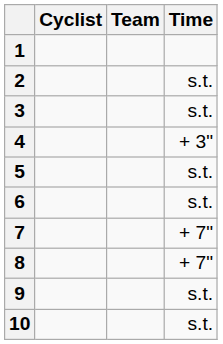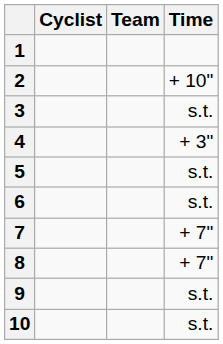2 | Time: s.t. -> + 10"
